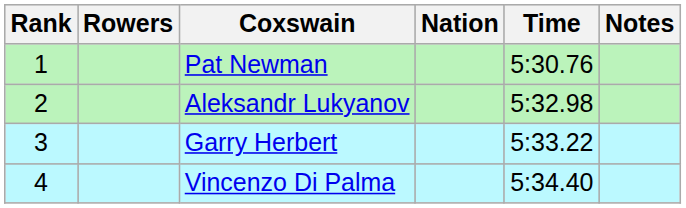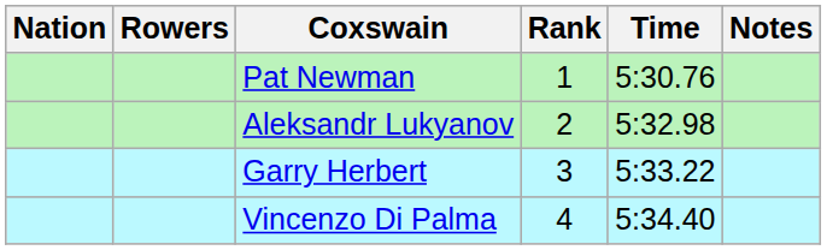columns swapped: Rank <-> Nation
